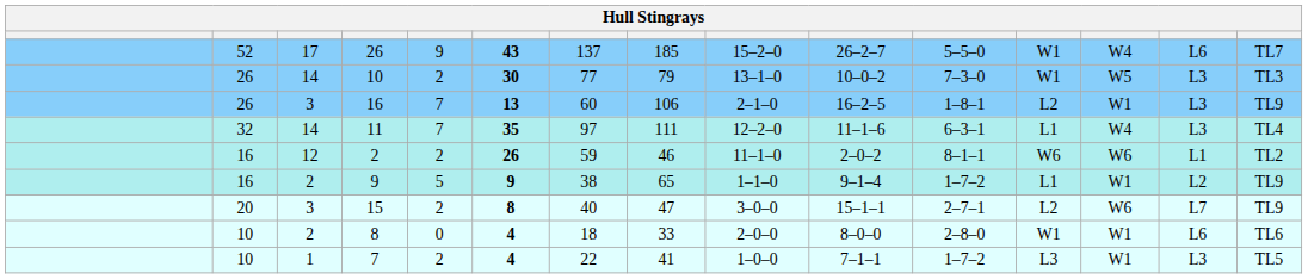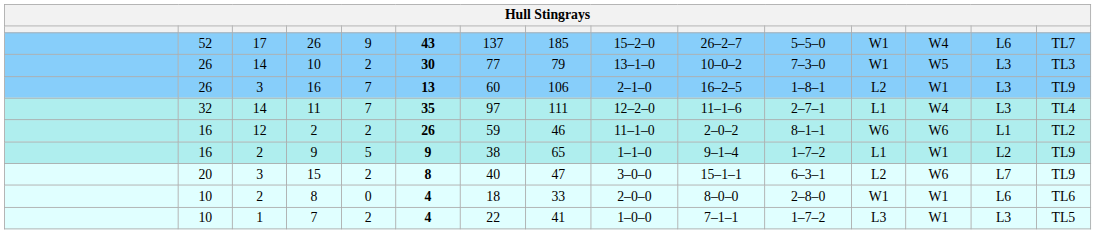11 | column 11: 6–3–1 -> 2–7–1
15 | column 11: 2–7–1 -> 6–3–1
